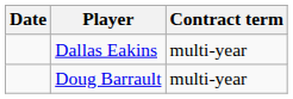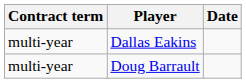columns swapped: Date <-> Contract term
